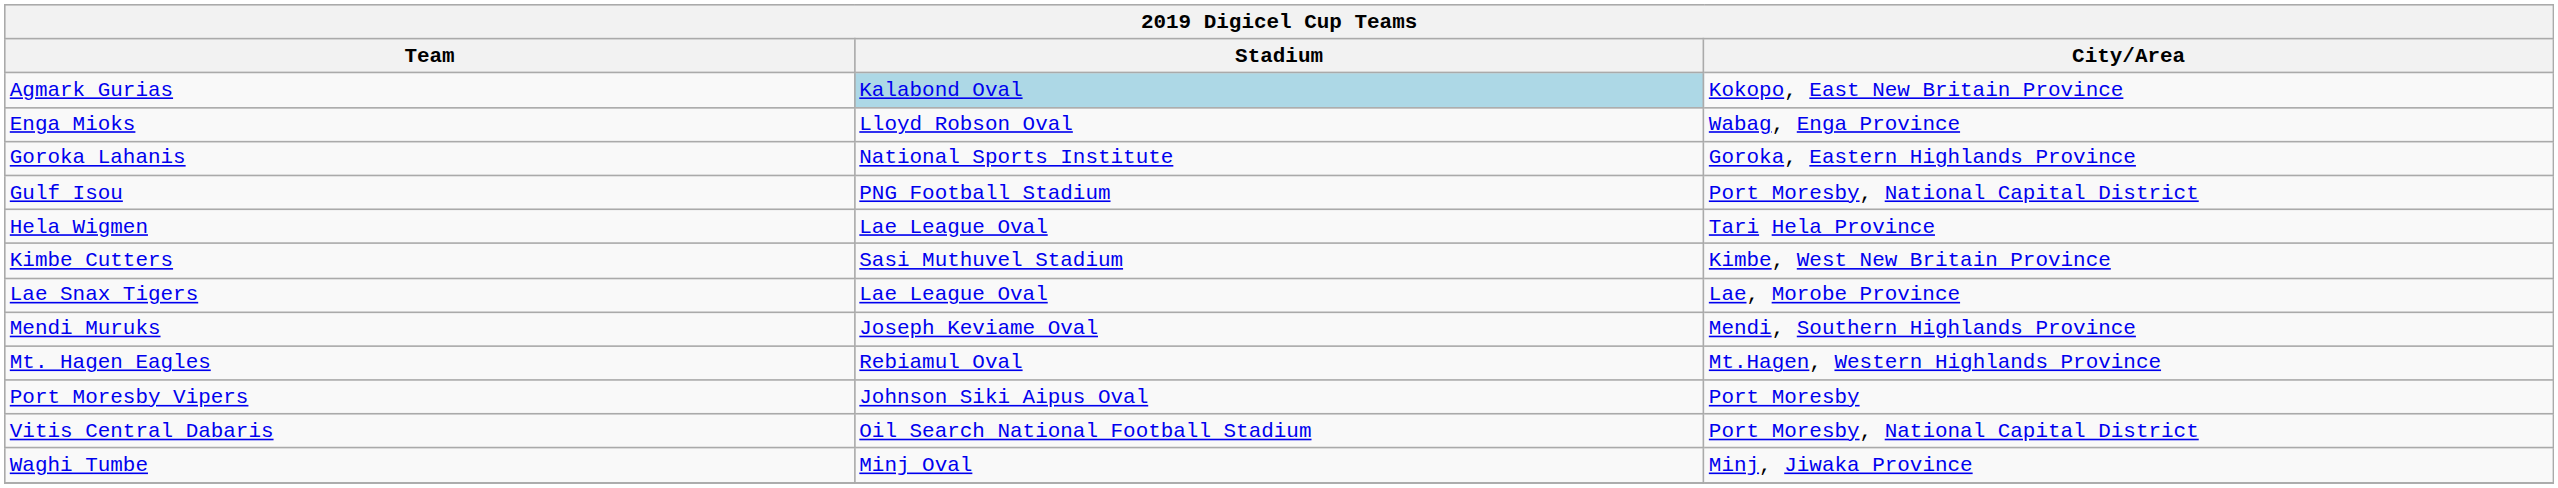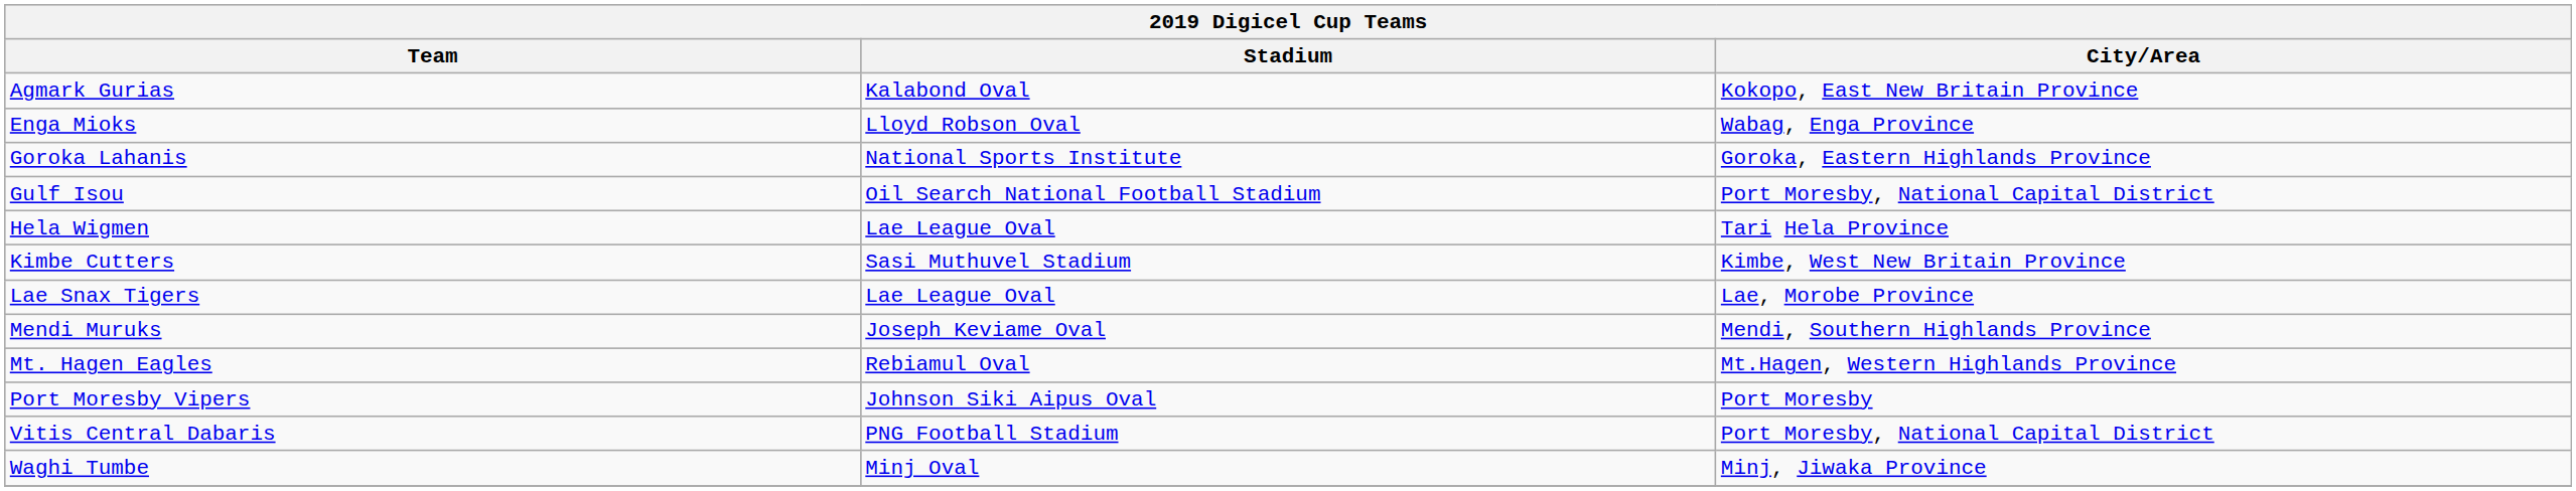Agmark Gurias | Stadium: lightblue background -> no background
Gulf Isou | Stadium: PNG Football Stadium -> Oil Search National Football Stadium
Vitis Central Dabaris | Stadium: Oil Search National Football Stadium -> PNG Football Stadium
